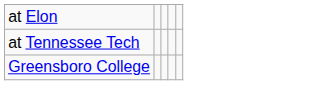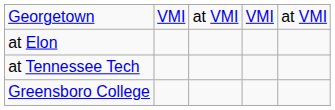+ row: Georgetown | VMI | at VMI | VMI | at VMI
